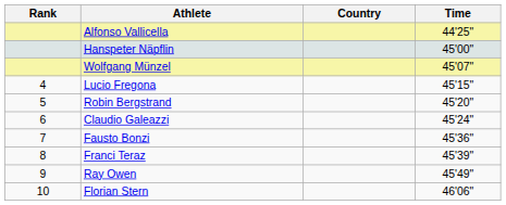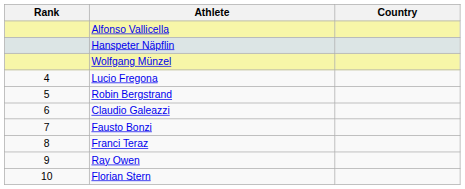- column: Time | 44'25" | 45'00" | 45'07" | 45'15" | 45'20" | 45'24" | 45'36" | 45'39" | 45'49" | 46'06"
